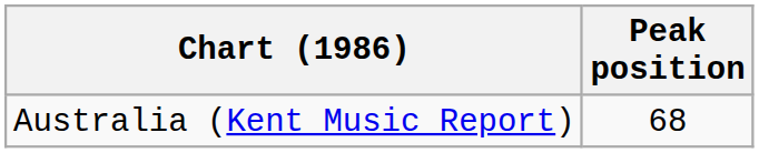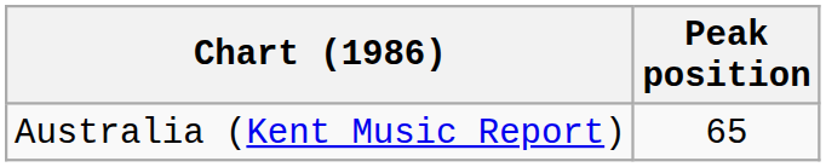Australia (Kent Music Report) | Peak position: 68 -> 65
